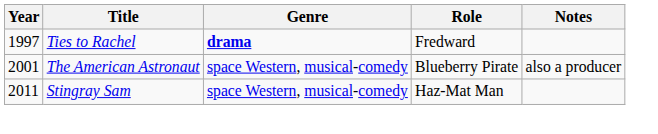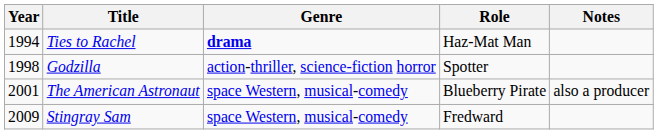Ties to Rachel | Year: 1997 -> 1994
Ties to Rachel | Role: Fredward -> Haz-Mat Man
+ row: 1998 | Godzilla | action-thriller, science-fiction horror | Spotter
Stingray Sam | Year: 2011 -> 2009
Stingray Sam | Role: Haz-Mat Man -> Fredward
